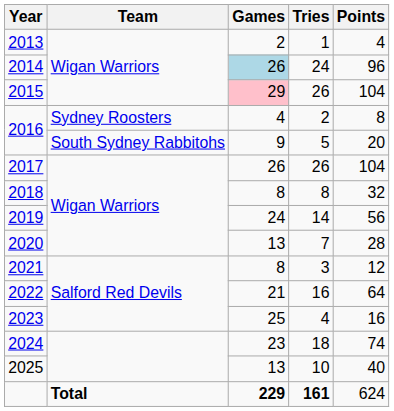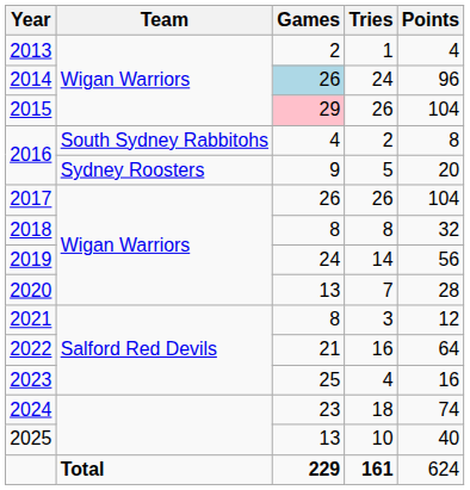2016 / 2 | Team: Sydney Roosters -> South Sydney Rabbitohs
2016 / 5 | Team: South Sydney Rabbitohs -> Sydney Roosters
